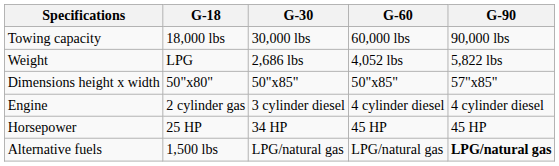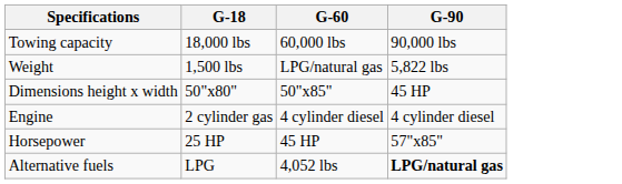- column: G-30 | 30,000 lbs | 2,686 lbs | 50"x85" | 3 cylinder diesel | 34 HP | LPG/natural gas
Weight | G-18: LPG -> 1,500 lbs
Weight | G-60: 4,052 lbs -> LPG/natural gas
Dimensions height x width | G-90: 57"x85" -> 45 HP
Horsepower | G-90: 45 HP -> 57"x85"
Alternative fuels | G-18: 1,500 lbs -> LPG
Alternative fuels | G-60: LPG/natural gas -> 4,052 lbs
